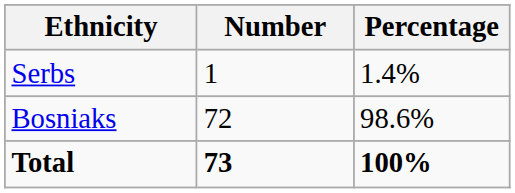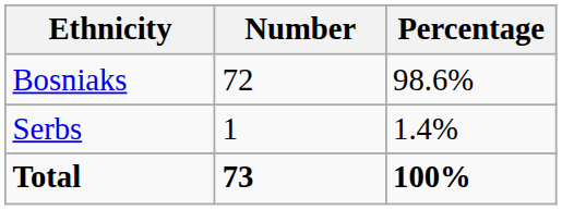rows swapped: Bosniaks <-> Serbs
